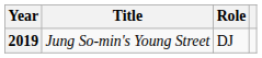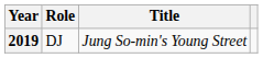columns swapped: Title <-> Role
